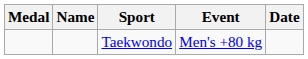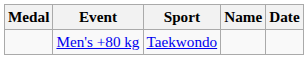columns swapped: Name <-> Event
